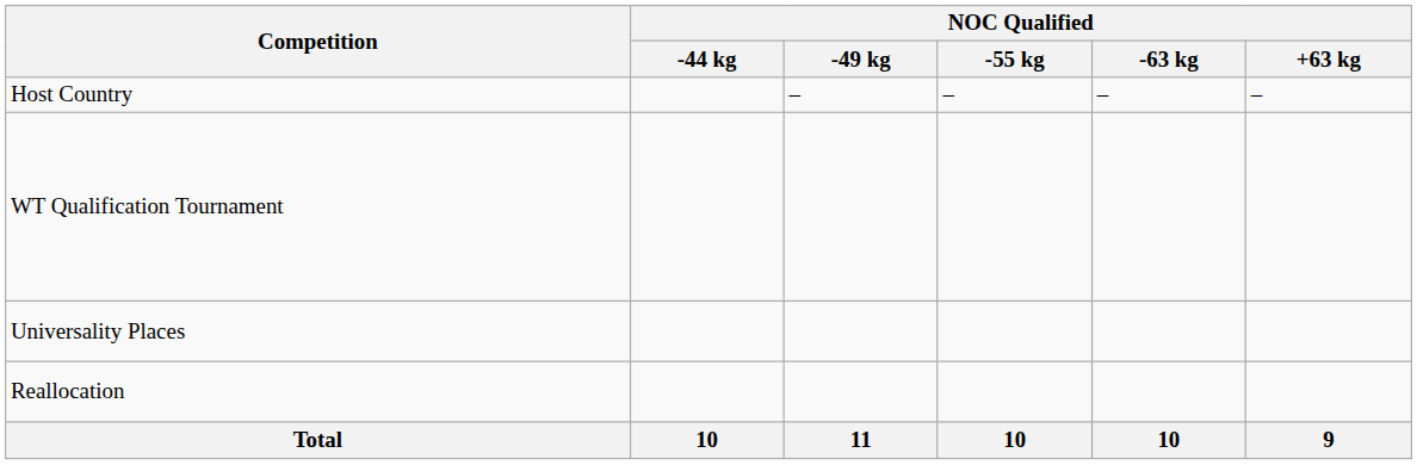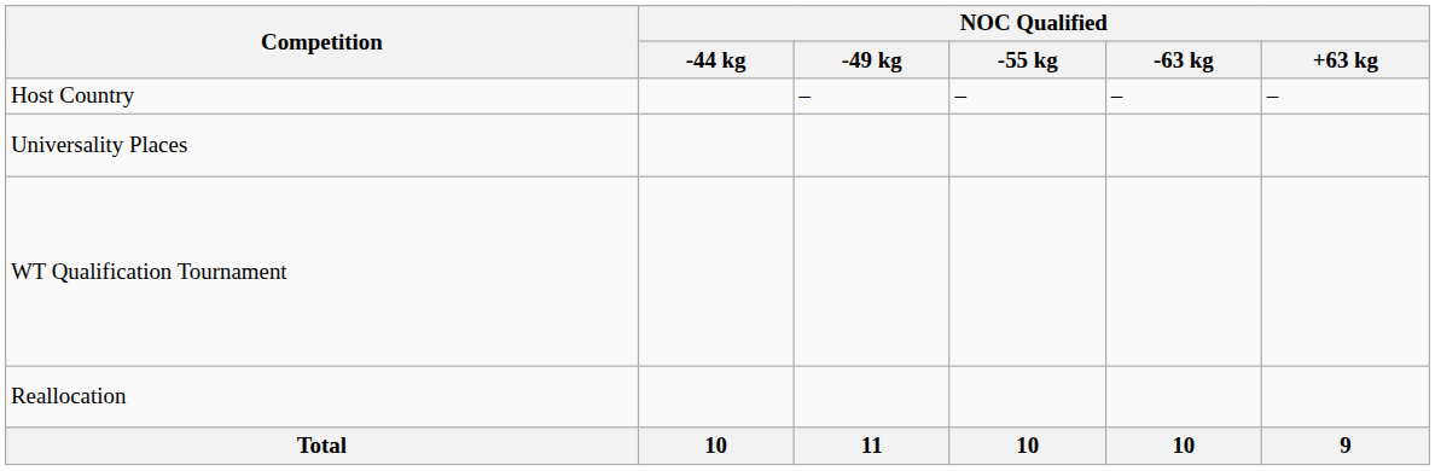rows swapped: WT Qualification Tournament <-> Universality Places
